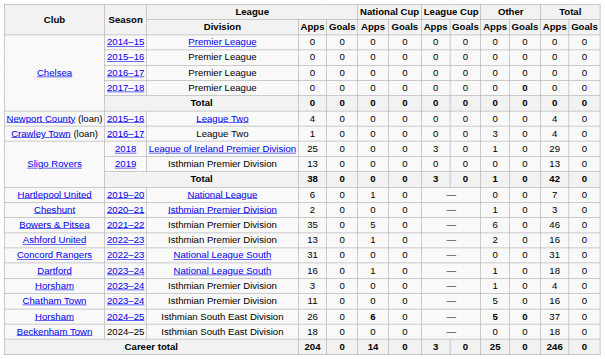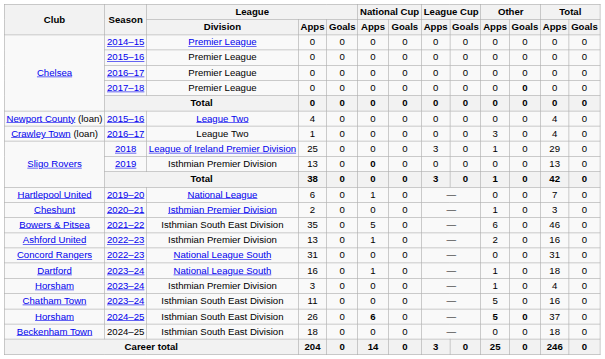2019 / 13 | National Cup / Apps: normal -> bold
35 | League / Division: Isthmian Premier Division -> Isthmian South East Division
11 | League / Division: Isthmian Premier Division -> Isthmian South East Division
